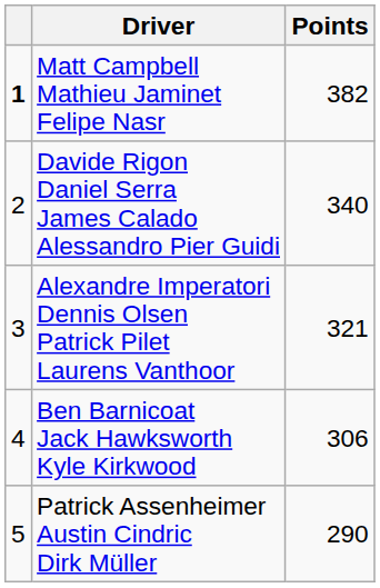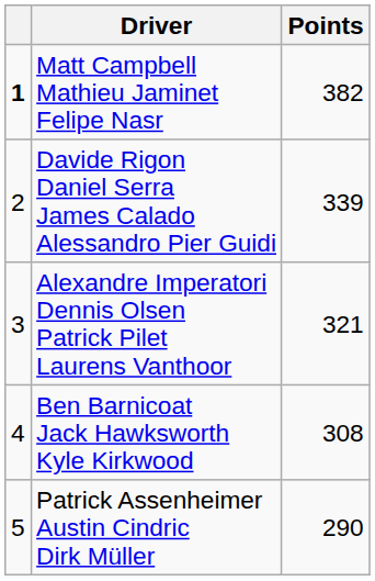Davide Rigon Daniel Serra James Calado Alessandro Pier Guidi | Points: 340 -> 339
Ben Barnicoat Jack Hawksworth Kyle Kirkwood | Points: 306 -> 308
